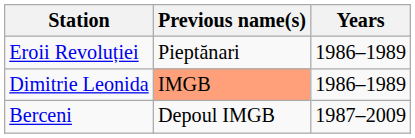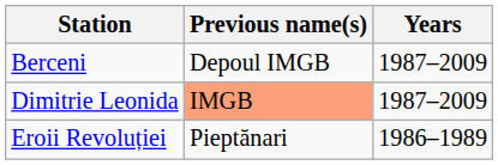rows swapped: Eroii Revoluției <-> Berceni
Dimitrie Leonida | Years: 1986–1989 -> 1987–2009
